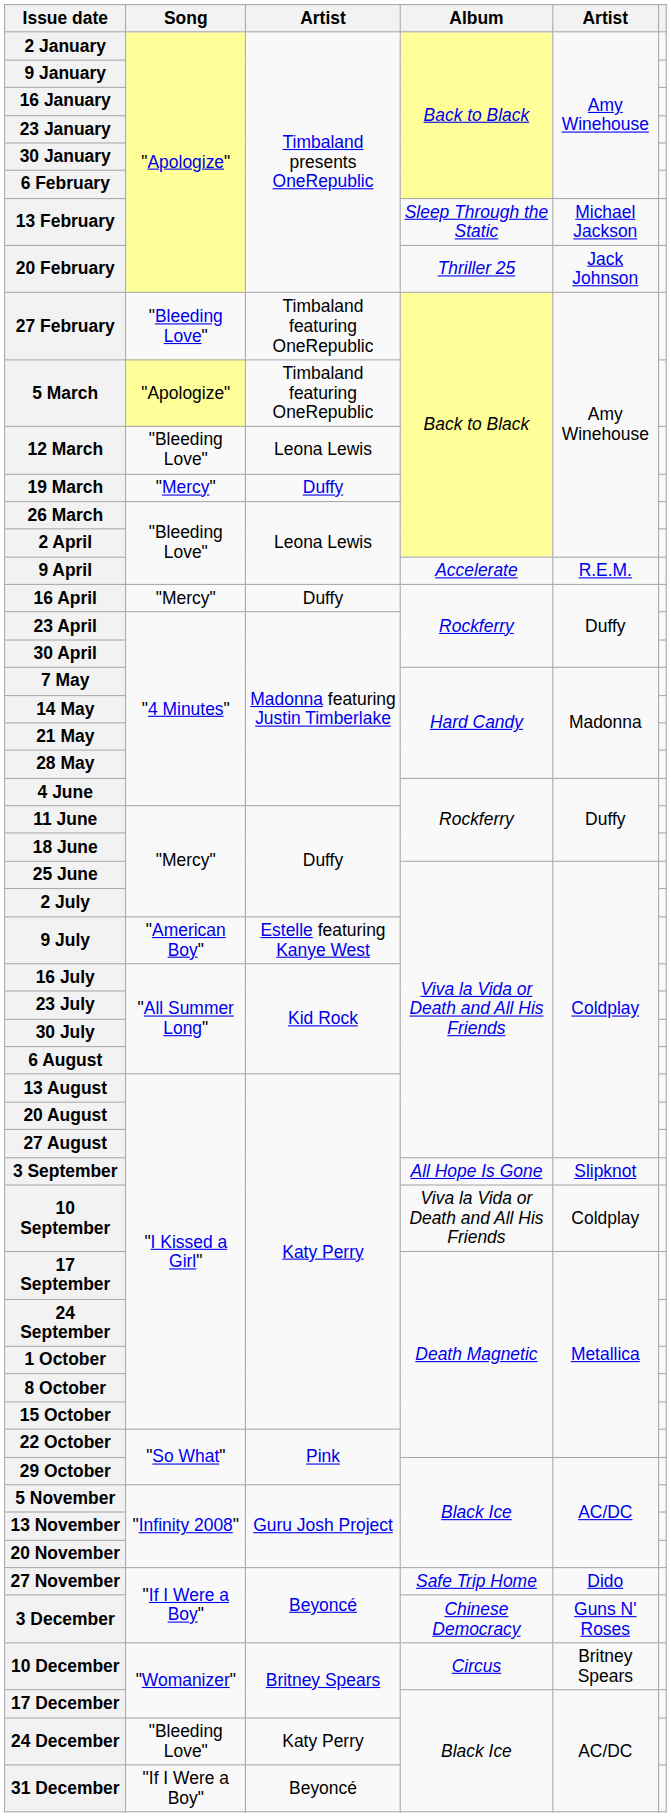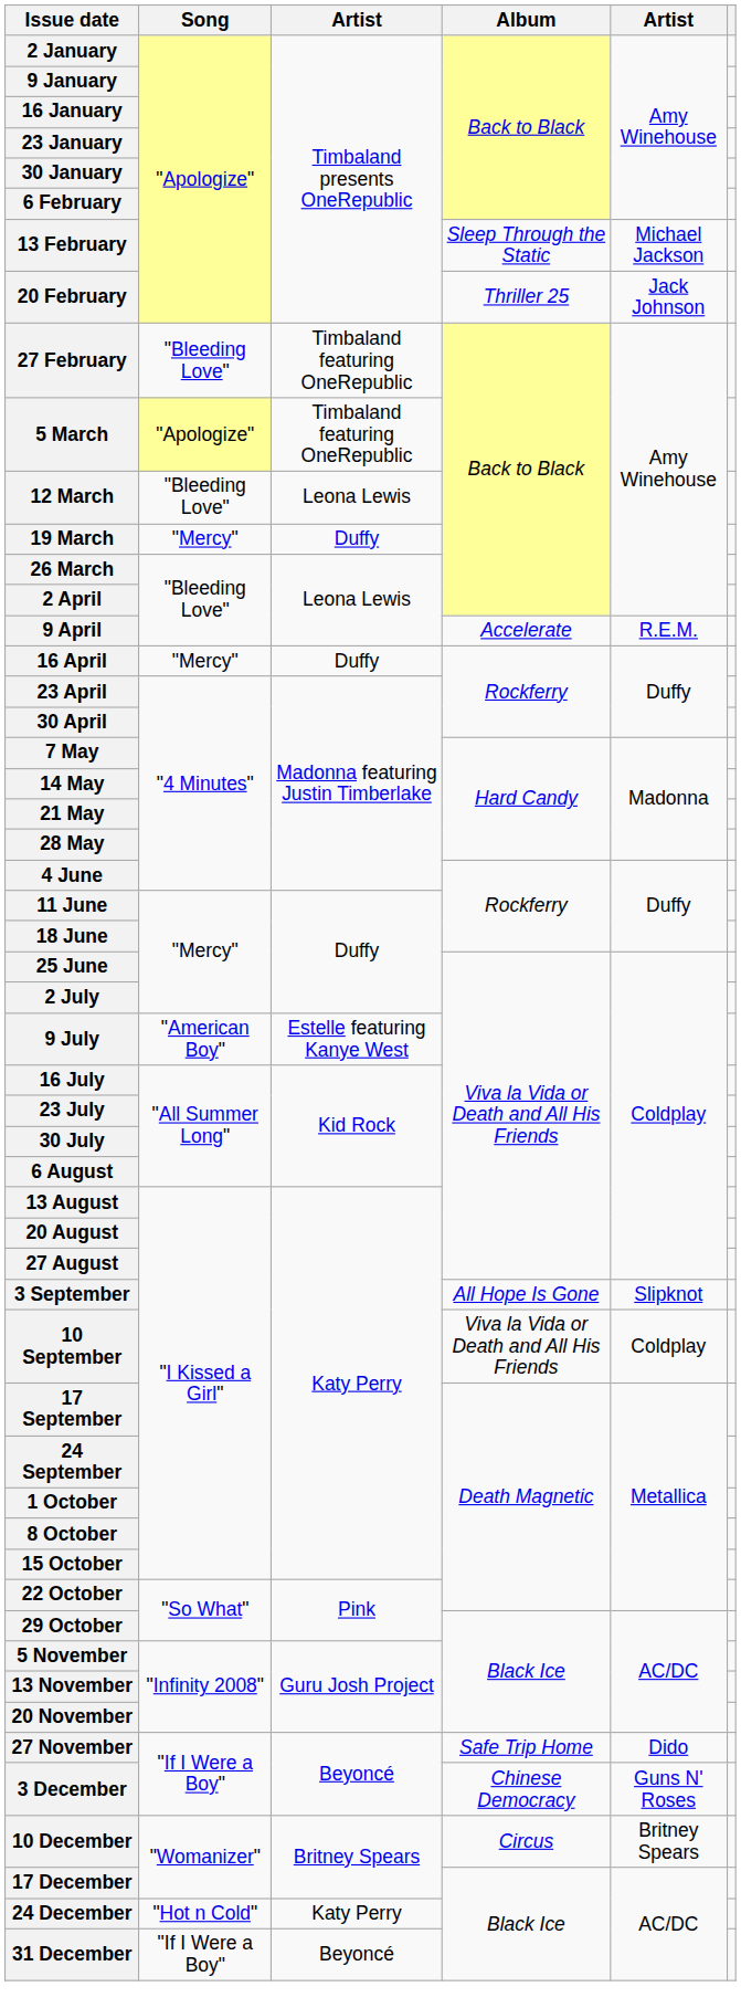24 December | Song: "Bleeding Love" -> "Hot n Cold"
